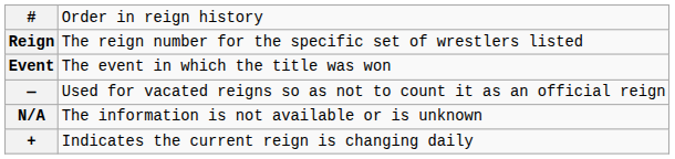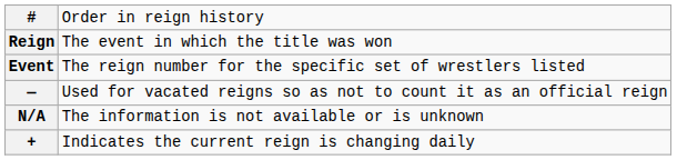Reign | column 2: The reign number for the specific set of wrestlers listed -> The event in which the title was won
Event | column 2: The event in which the title was won -> The reign number for the specific set of wrestlers listed
